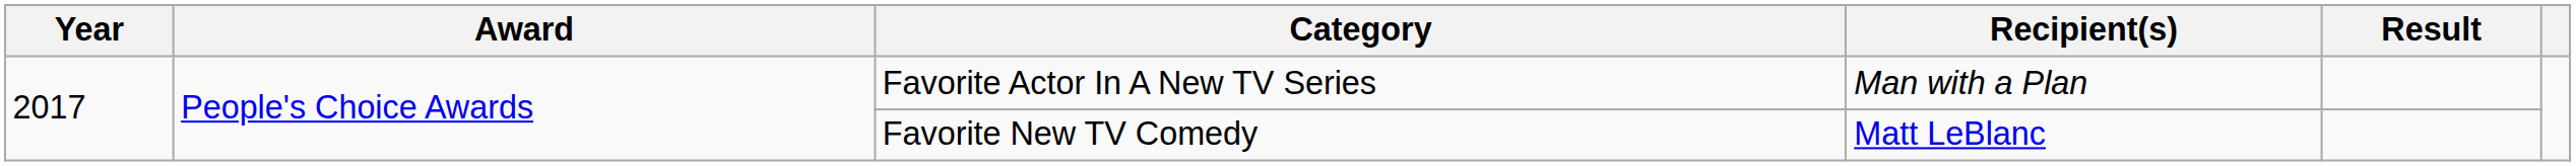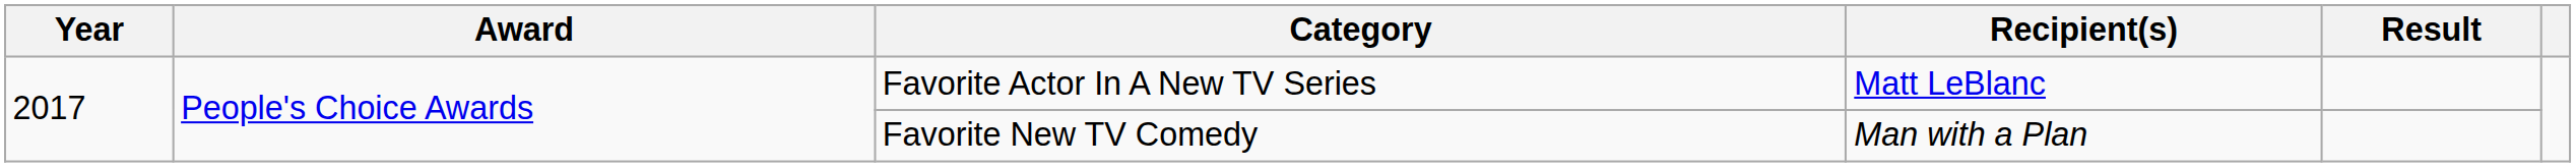Favorite Actor In A New TV Series | Recipient(s): Man with a Plan -> Matt LeBlanc
Favorite New TV Comedy | Recipient(s): Matt LeBlanc -> Man with a Plan
